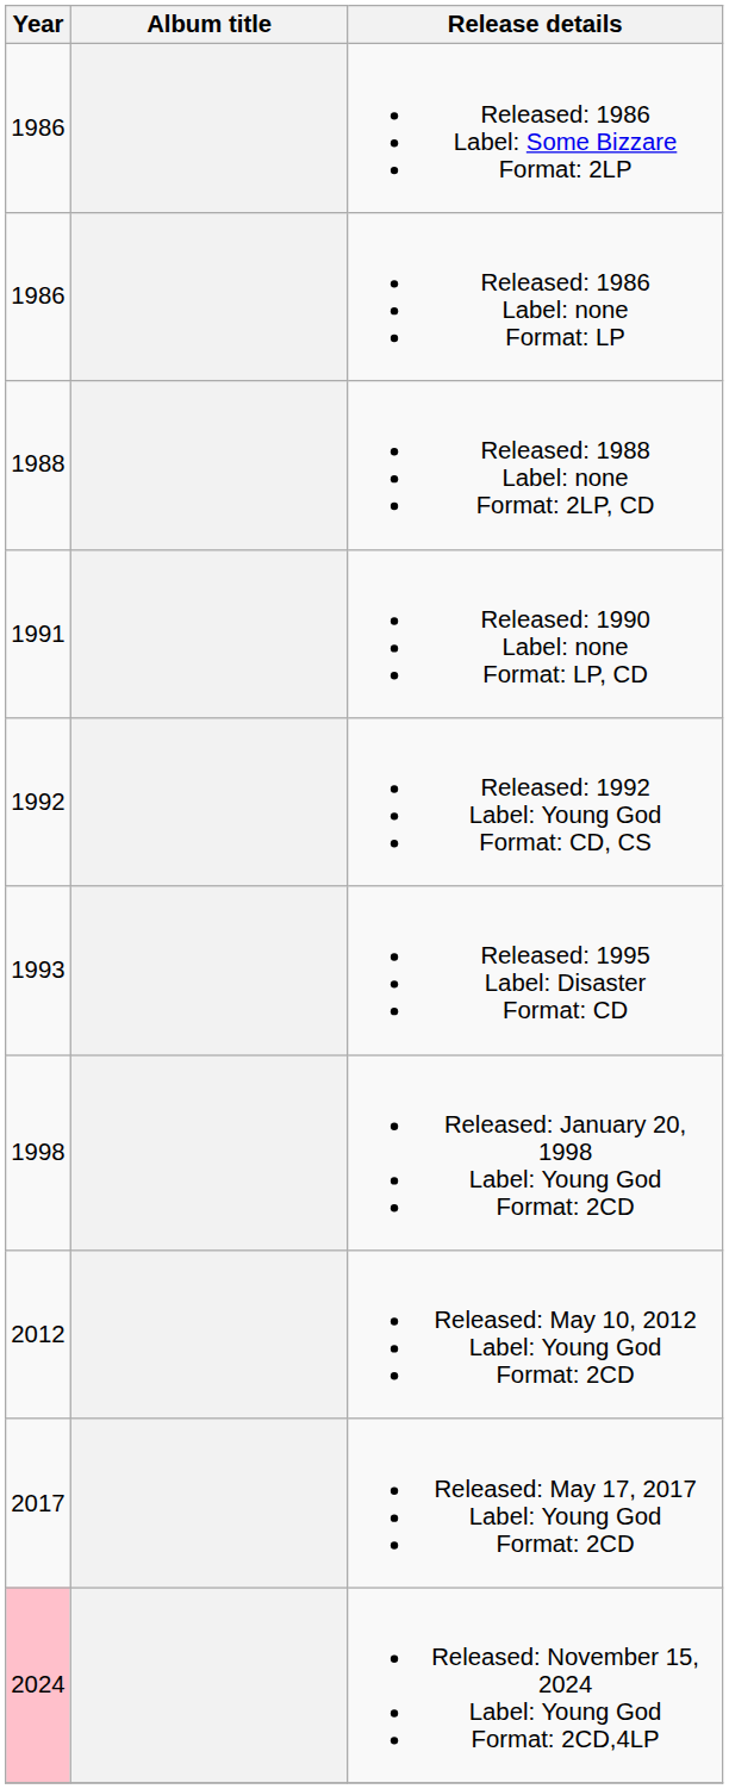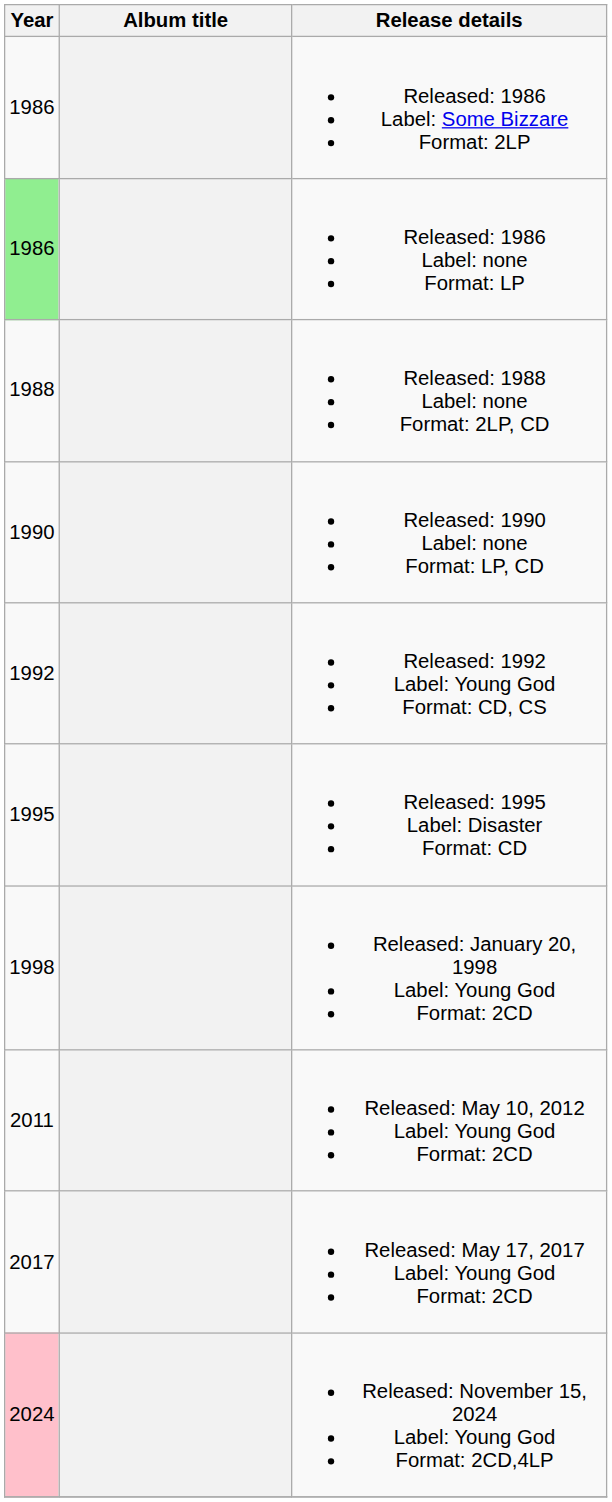Released: 1986 Label: none Format: LP | Year: no background -> lightgreen background
Released: 1990 Label: none Format: LP, CD | Year: 1991 -> 1990
Released: 1995 Label: Disaster Format: CD | Year: 1993 -> 1995
Released: May 10, 2012 Label: Young God Format: 2CD | Year: 2012 -> 2011
